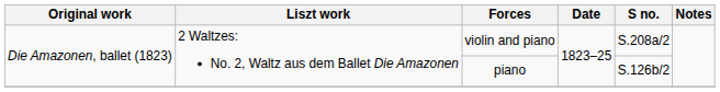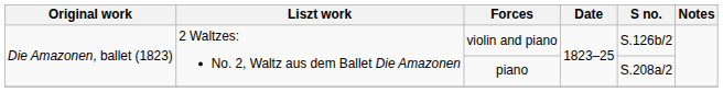violin and piano | S no.: S.208a/2 -> S.126b/2
piano | S no.: S.126b/2 -> S.208a/2
